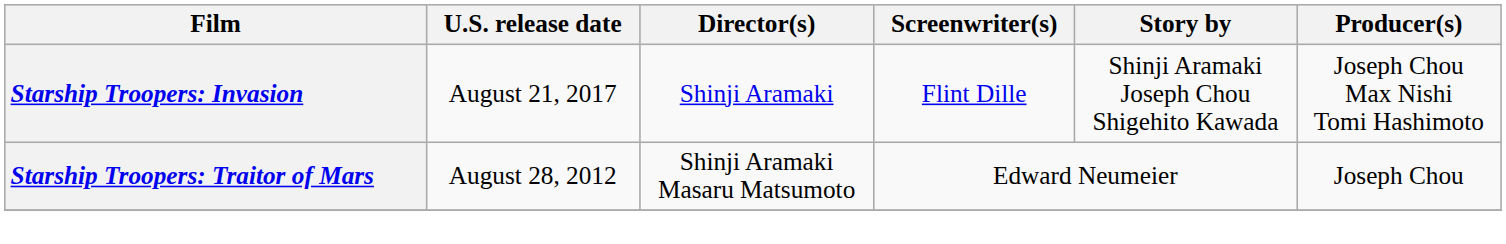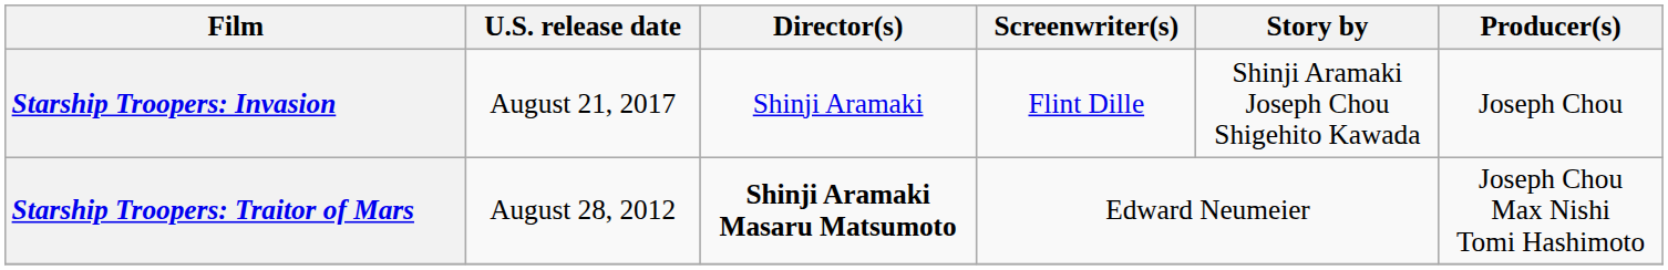Starship Troopers: Invasion | Producer(s): Joseph Chou Max Nishi Tomi Hashimoto -> Joseph Chou
Starship Troopers: Traitor of Mars | Director(s): normal -> bold
Starship Troopers: Traitor of Mars | Producer(s): Joseph Chou -> Joseph Chou Max Nishi Tomi Hashimoto
